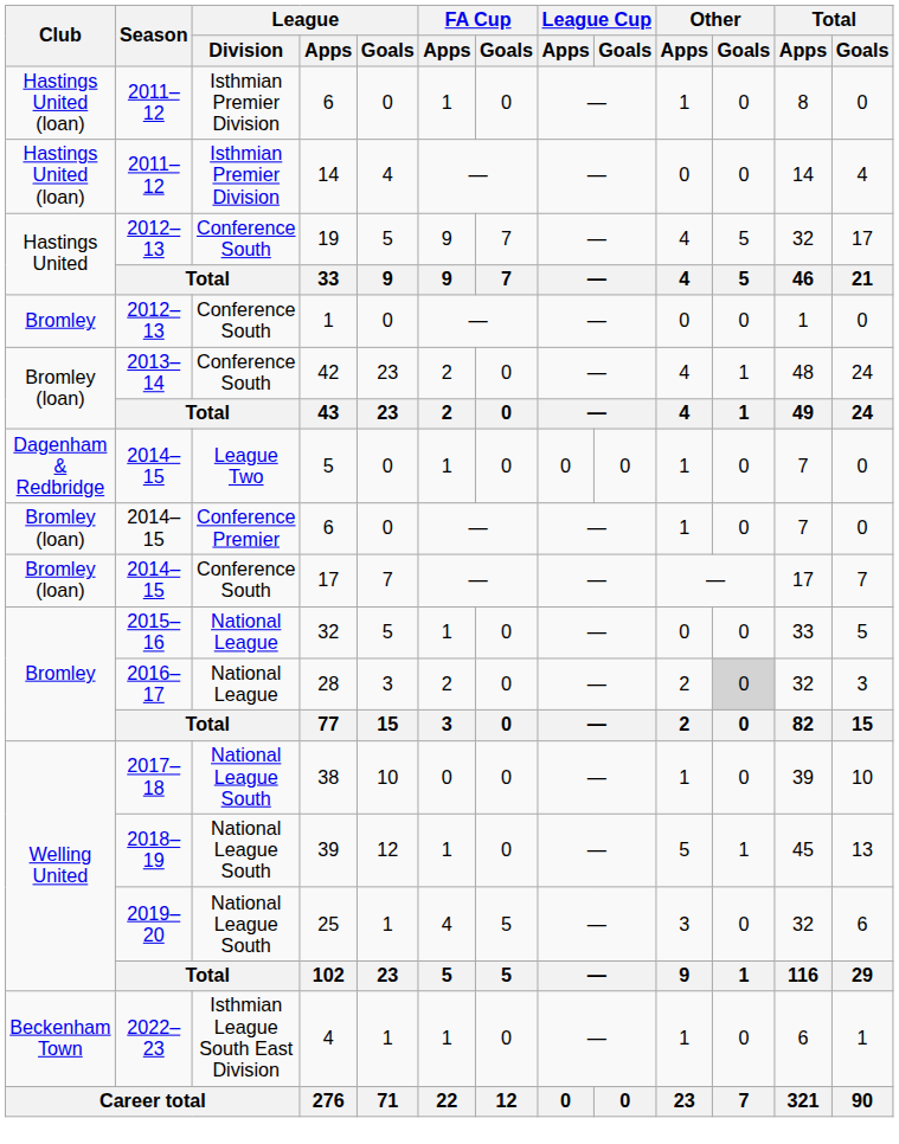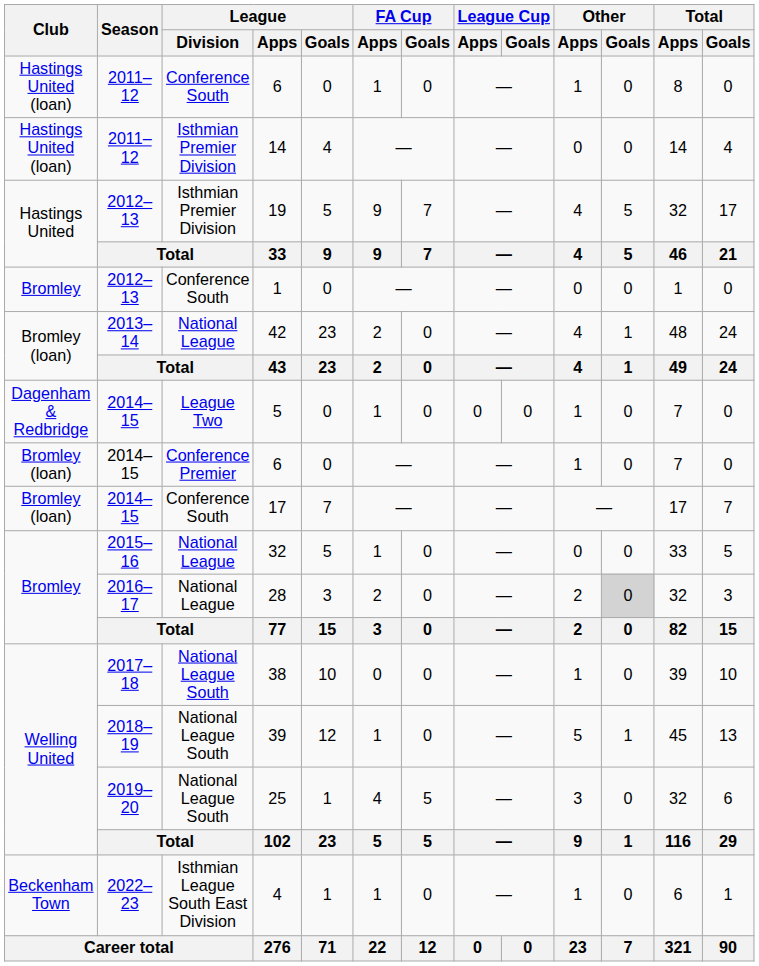2011–12 / 6 | League / Division: Isthmian Premier Division -> Conference South
19 | League / Division: Conference South -> Isthmian Premier Division
42 | League / Division: Conference South -> National League
